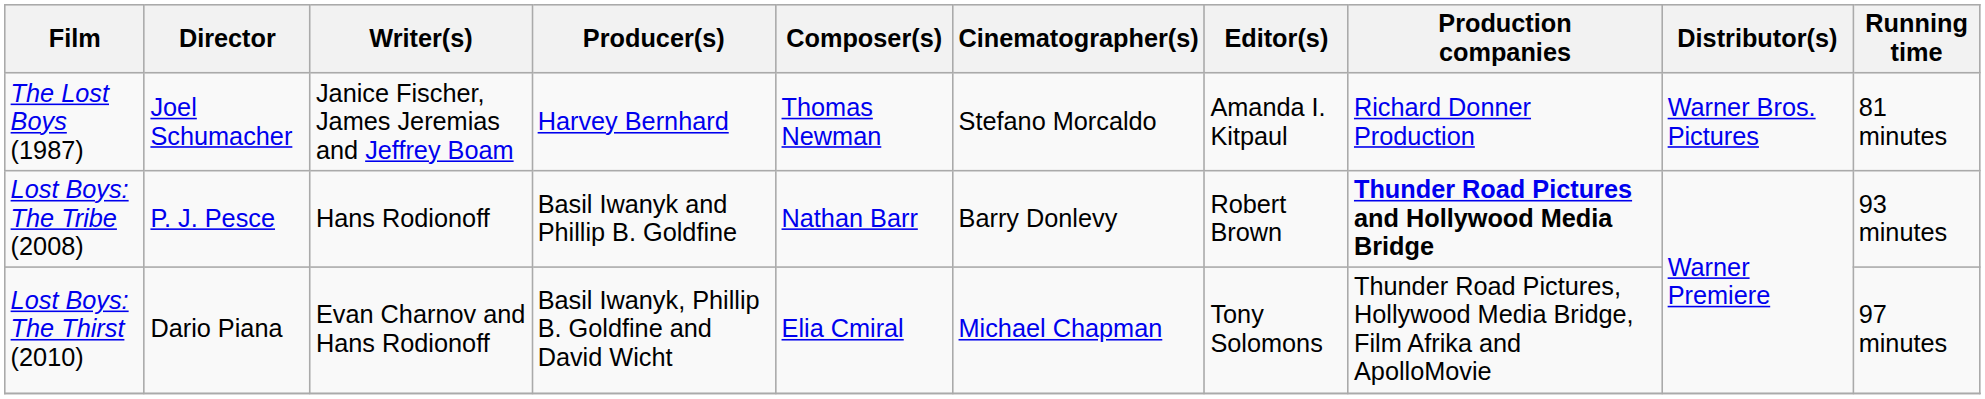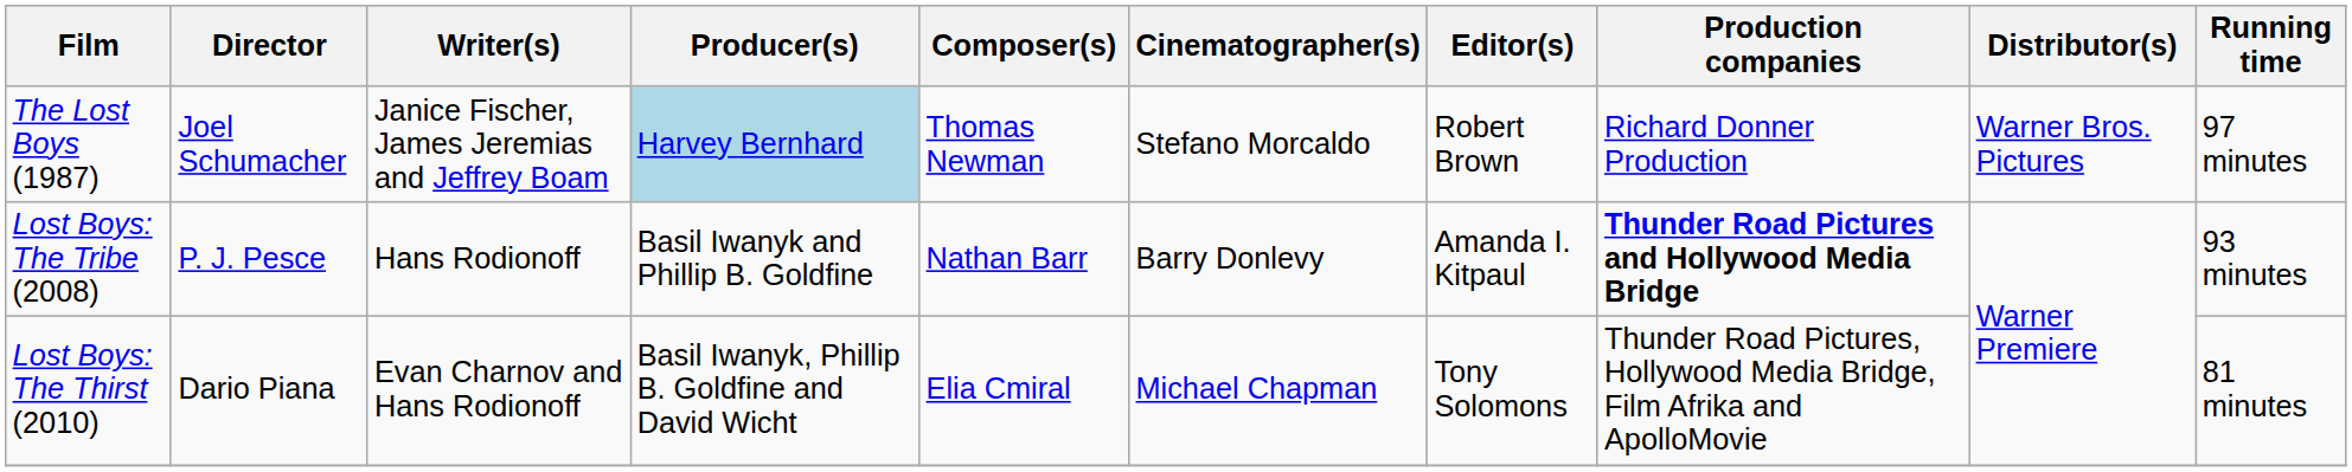The Lost Boys (1987) | Producer(s): no background -> lightblue background
The Lost Boys (1987) | Editor(s): Amanda I. Kitpaul -> Robert Brown
The Lost Boys (1987) | Running time: 81 minutes -> 97 minutes
Lost Boys: The Tribe (2008) | Editor(s): Robert Brown -> Amanda I. Kitpaul
Lost Boys: The Thirst (2010) | Running time: 97 minutes -> 81 minutes
